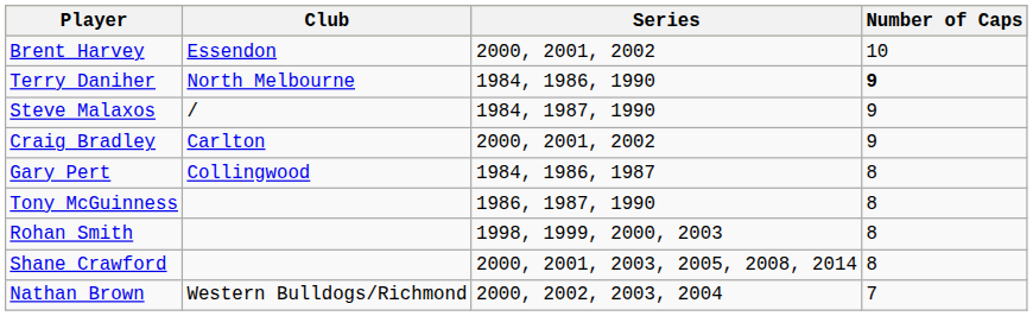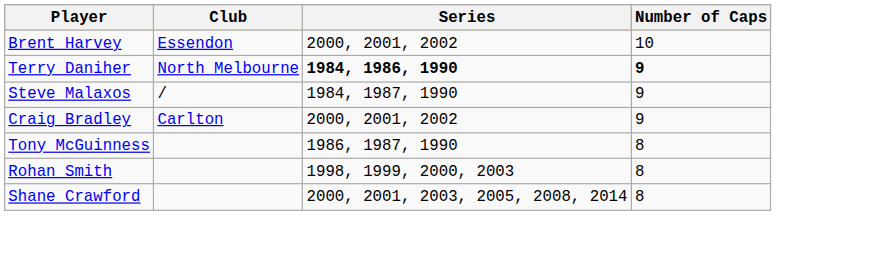Terry Daniher | Series: normal -> bold
- row: Gary Pert | Collingwood | 1984, 1986, 1987 | 8
- row: Nathan Brown | Western Bulldogs/Richmond | 2000, 2002, 2003, 2004 | 7
